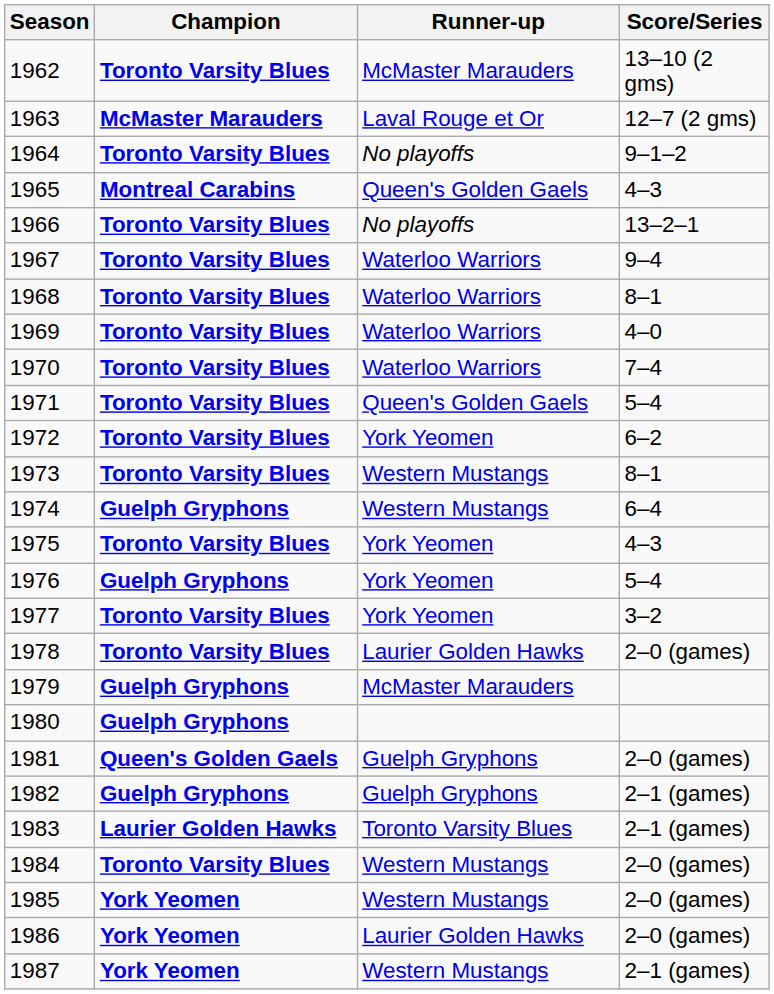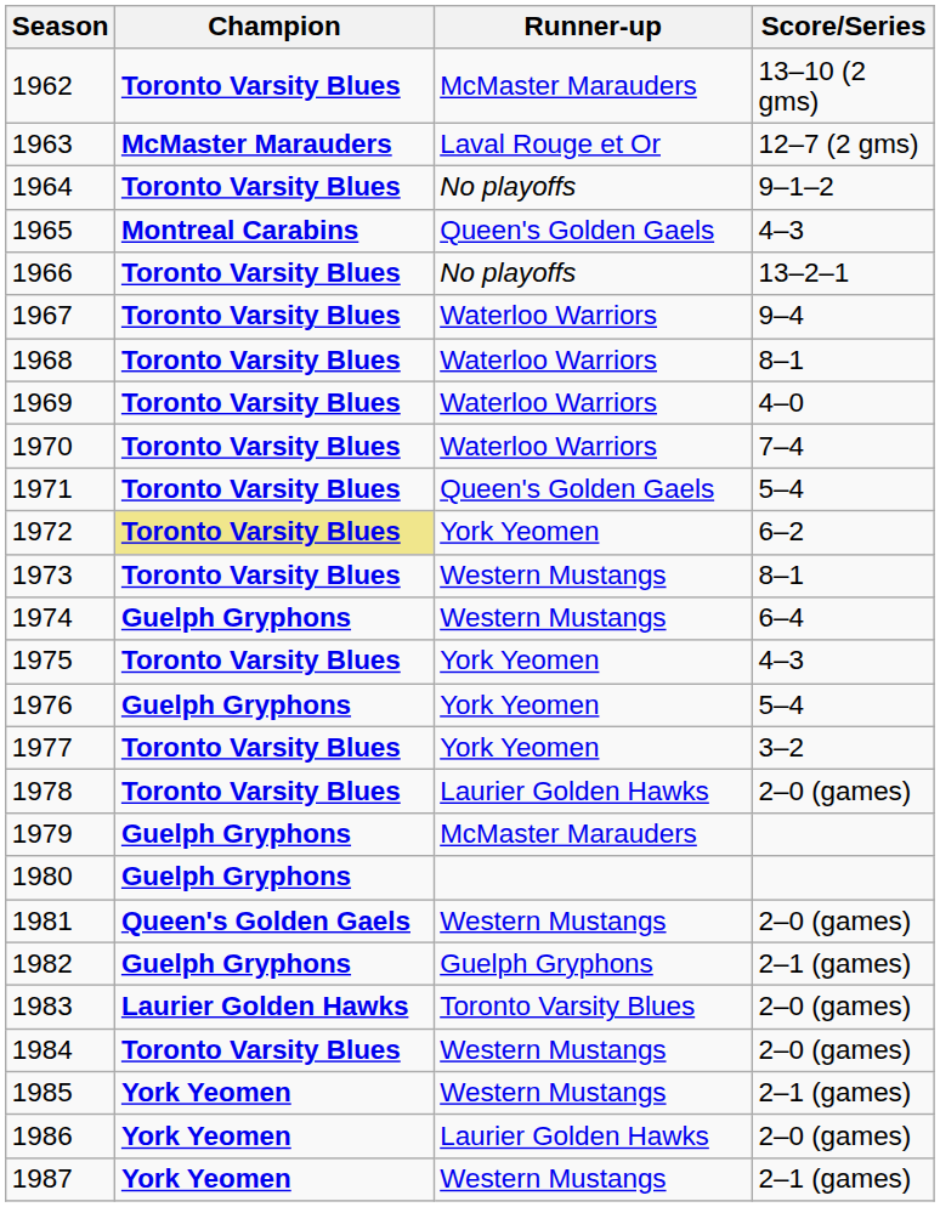1972 | Champion: no background -> khaki background
1981 | Runner-up: Guelph Gryphons -> Western Mustangs
1983 | Score/Series: 2–1 (games) -> 2–0 (games)
1985 | Score/Series: 2–0 (games) -> 2–1 (games)
